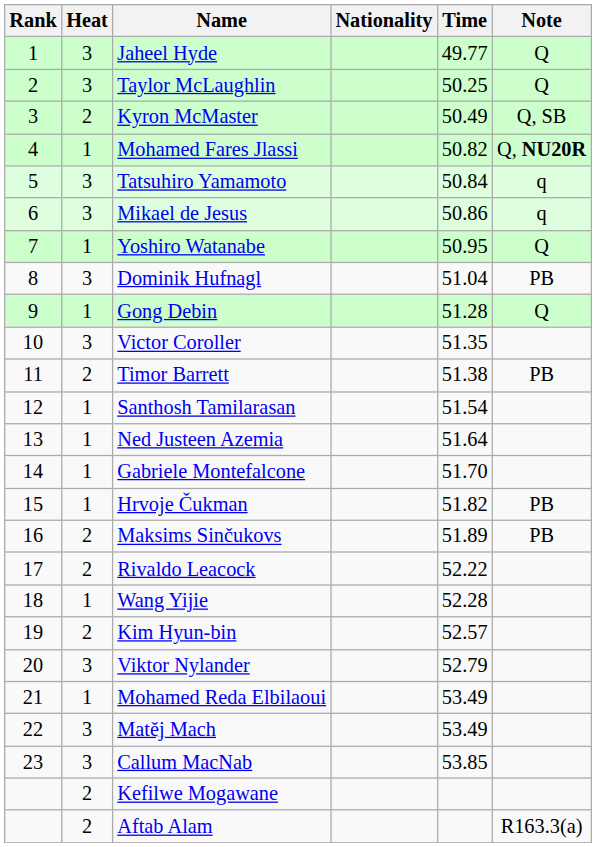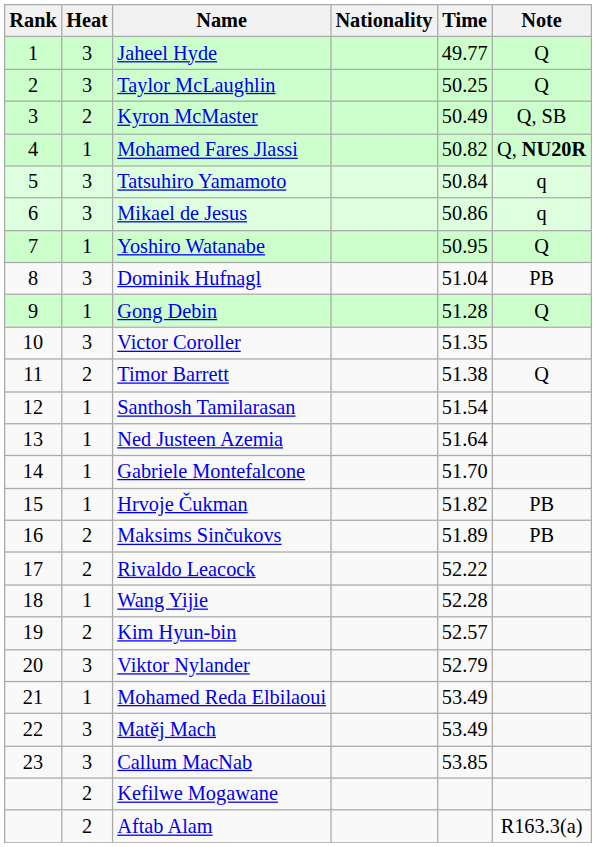Timor Barrett | Note: PB -> Q
